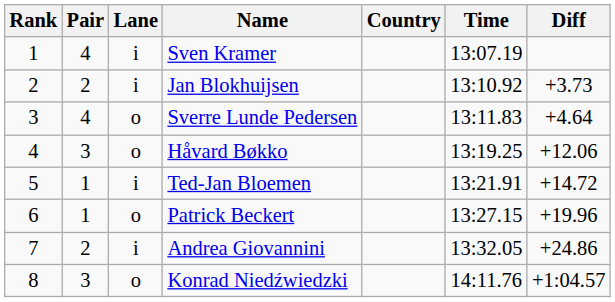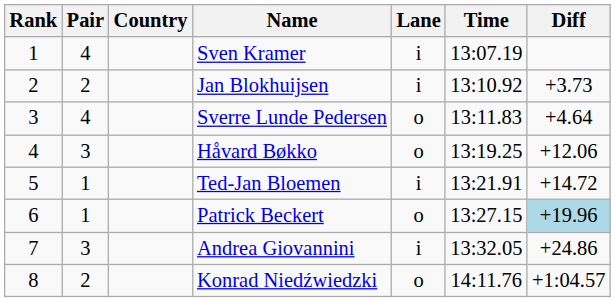columns swapped: Lane <-> Country
Patrick Beckert | Diff: no background -> lightblue background
Andrea Giovannini | Pair: 2 -> 3
Konrad Niedźwiedzki | Pair: 3 -> 2
